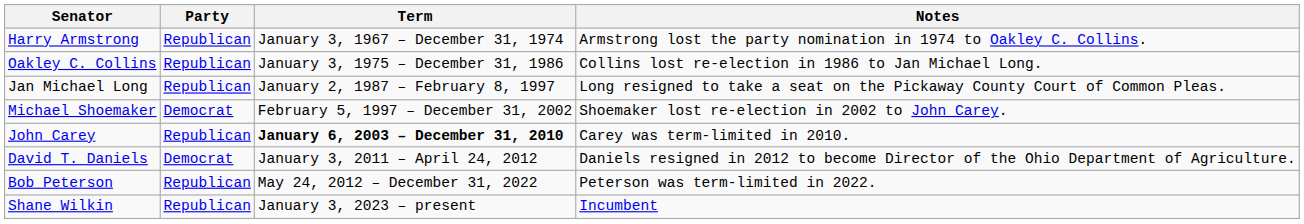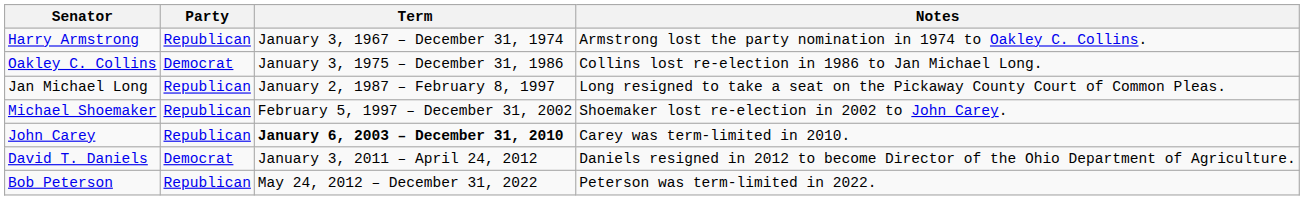Oakley C. Collins | Party: Republican -> Democrat
Michael Shoemaker | Party: Democrat -> Republican
- row: Shane Wilkin | Republican | January 3, 2023 – present | Incumbent
